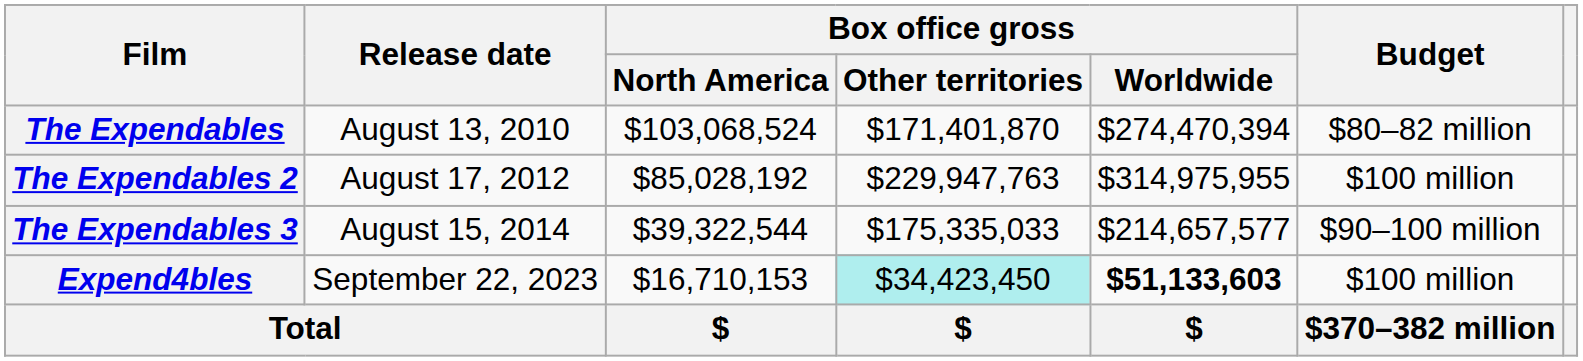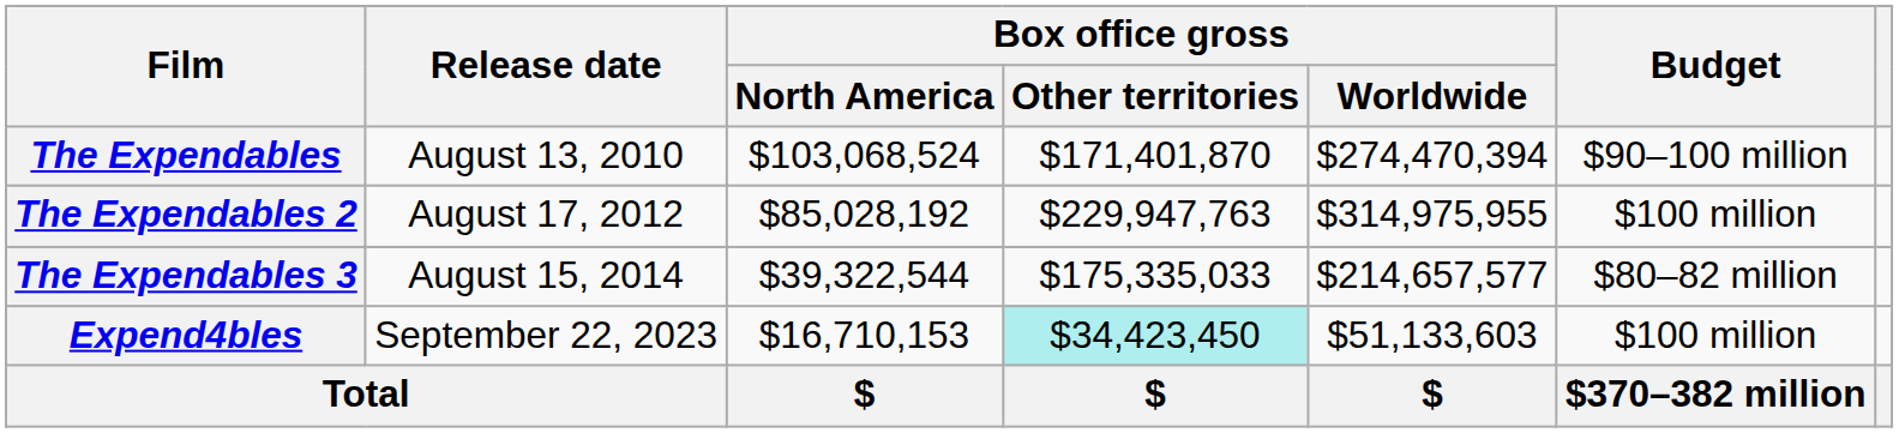The Expendables | Budget: $80–82 million -> $90–100 million
The Expendables 3 | Budget: $90–100 million -> $80–82 million
Expend4bles | Box office gross / Worldwide: bold -> normal
